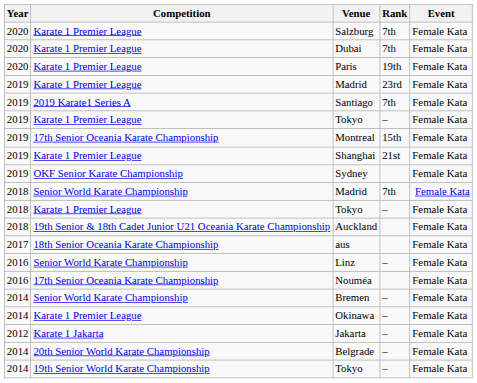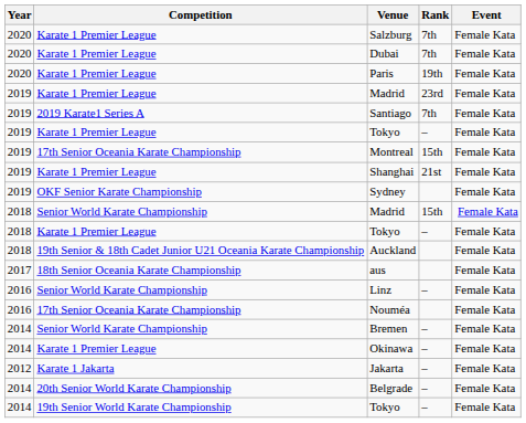2018 / Madrid | Rank: 7th -> 15th
